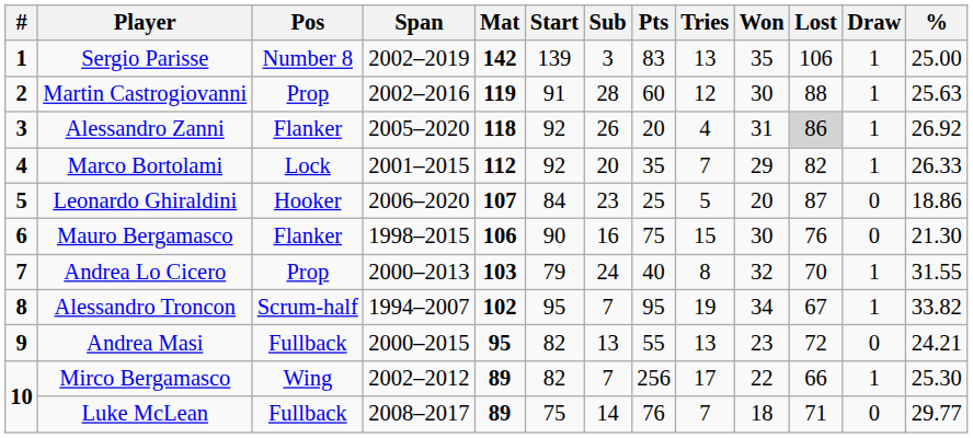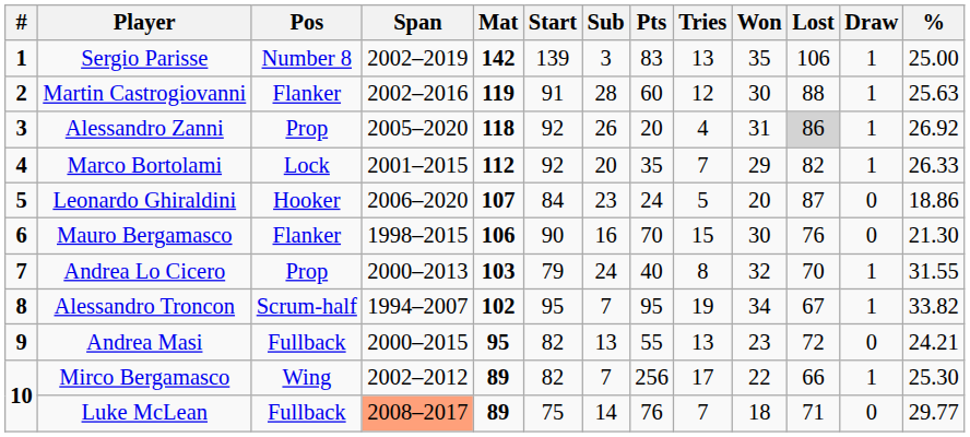Martin Castrogiovanni | Pos: Prop -> Flanker
Alessandro Zanni | Pos: Flanker -> Prop
Leonardo Ghiraldini | Pts: 25 -> 24
Mauro Bergamasco | Pts: 75 -> 70
Luke McLean | Span: no background -> lightsalmon background
